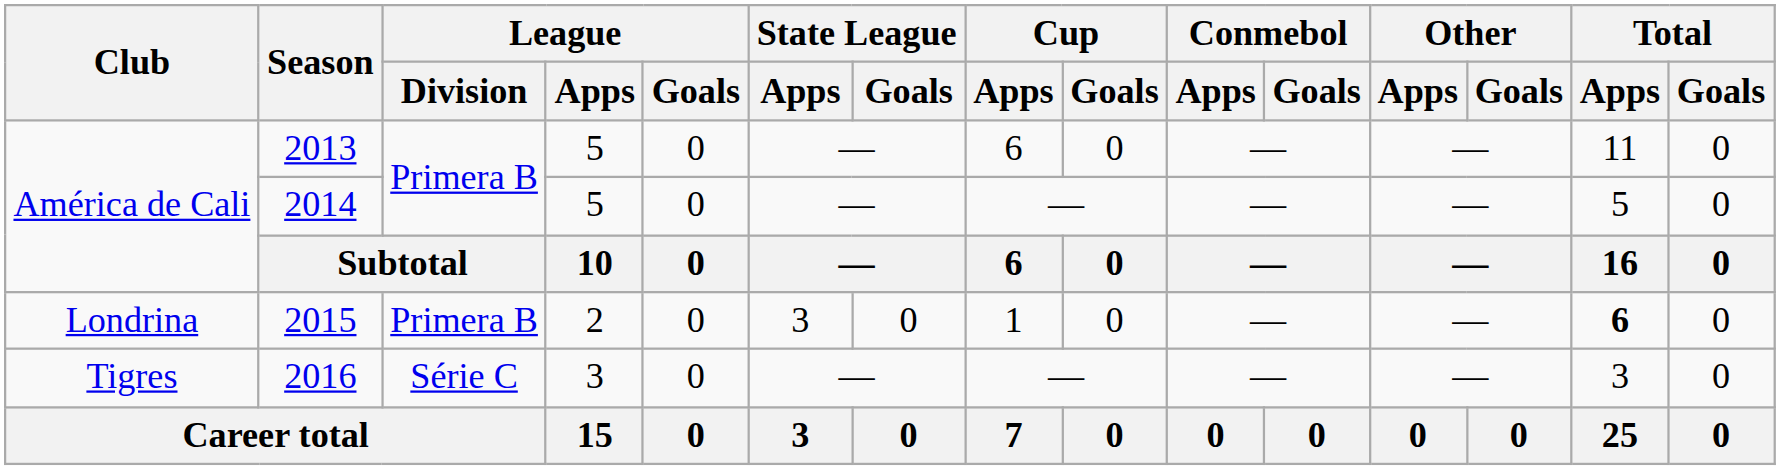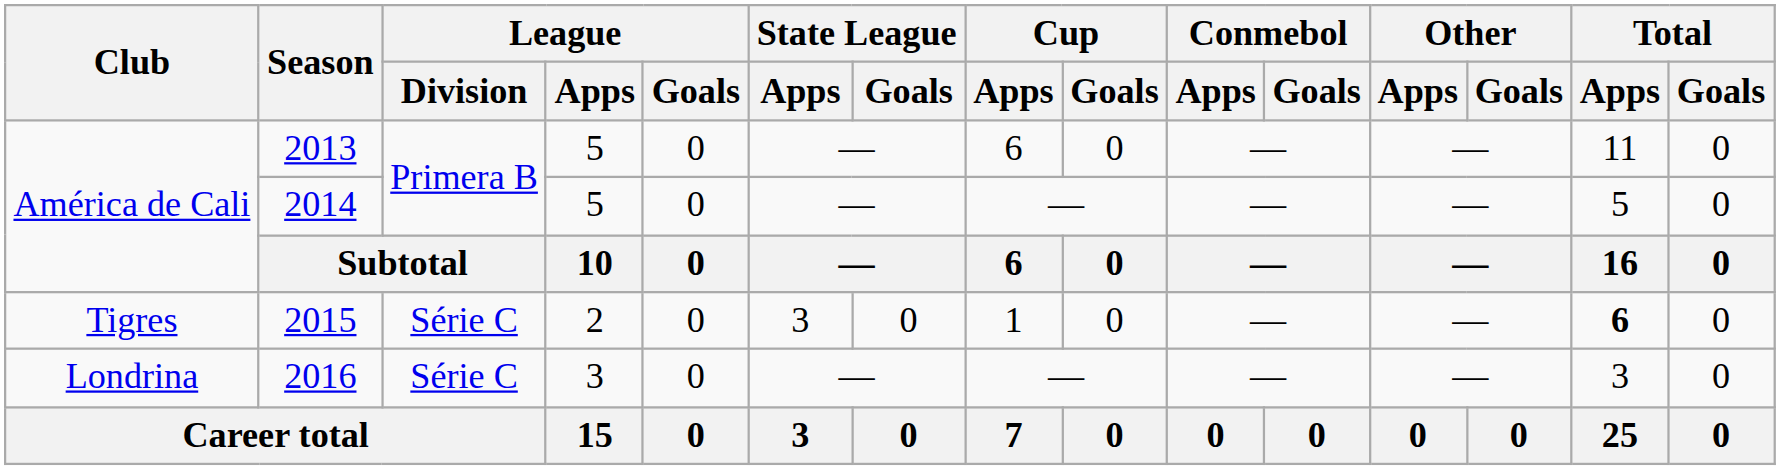2015 | Club: Londrina -> Tigres
2015 | League / Division: Primera B -> Série C
2016 | Club: Tigres -> Londrina
